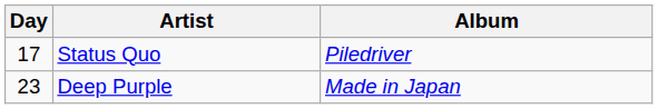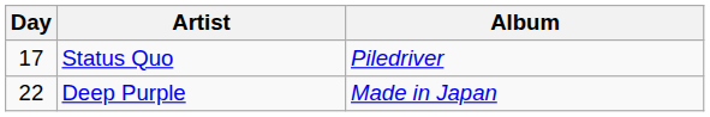Deep Purple | Day: 23 -> 22
